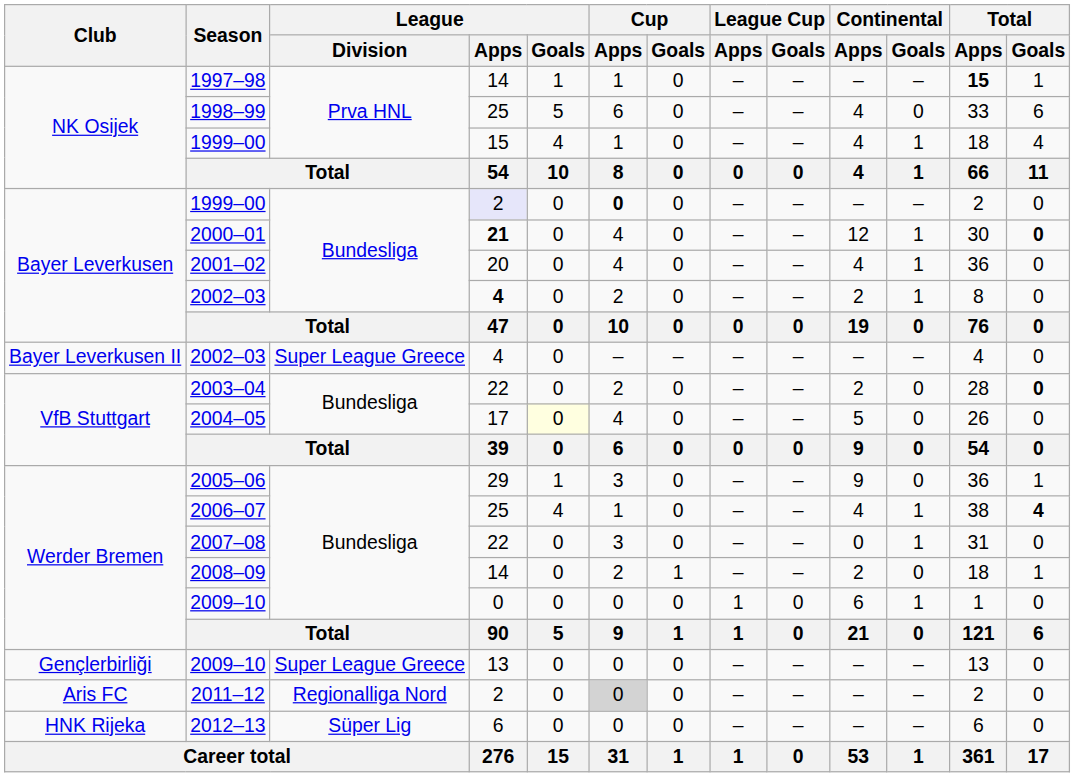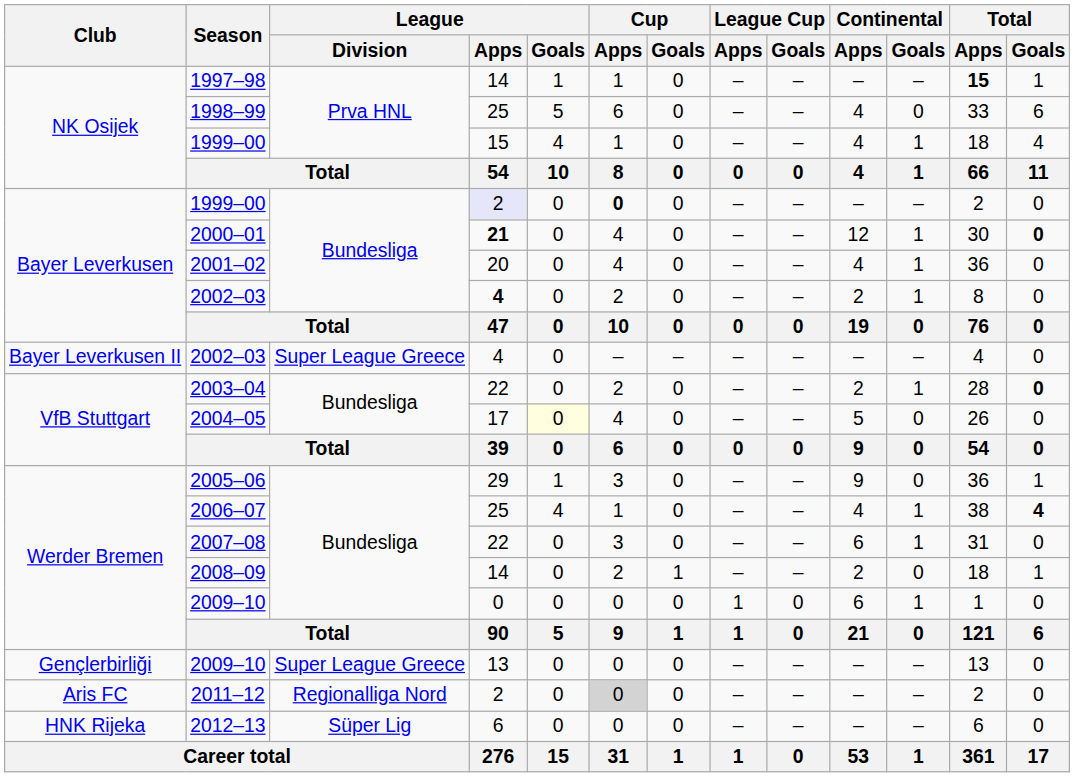2003–04 | Continental / Goals: 0 -> 1
2007–08 | Continental / Apps: 0 -> 6
